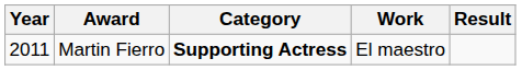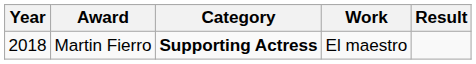Martin Fierro | Year: 2011 -> 2018
